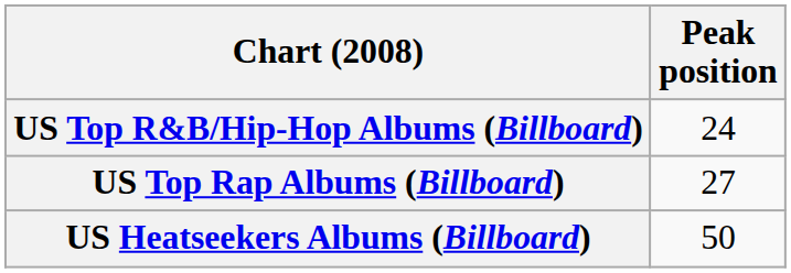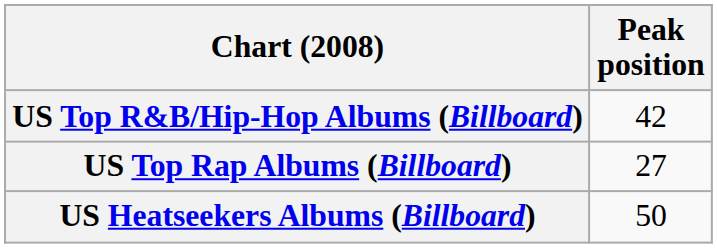US Top R&B/Hip-Hop Albums (Billboard) | Peak position: 24 -> 42
